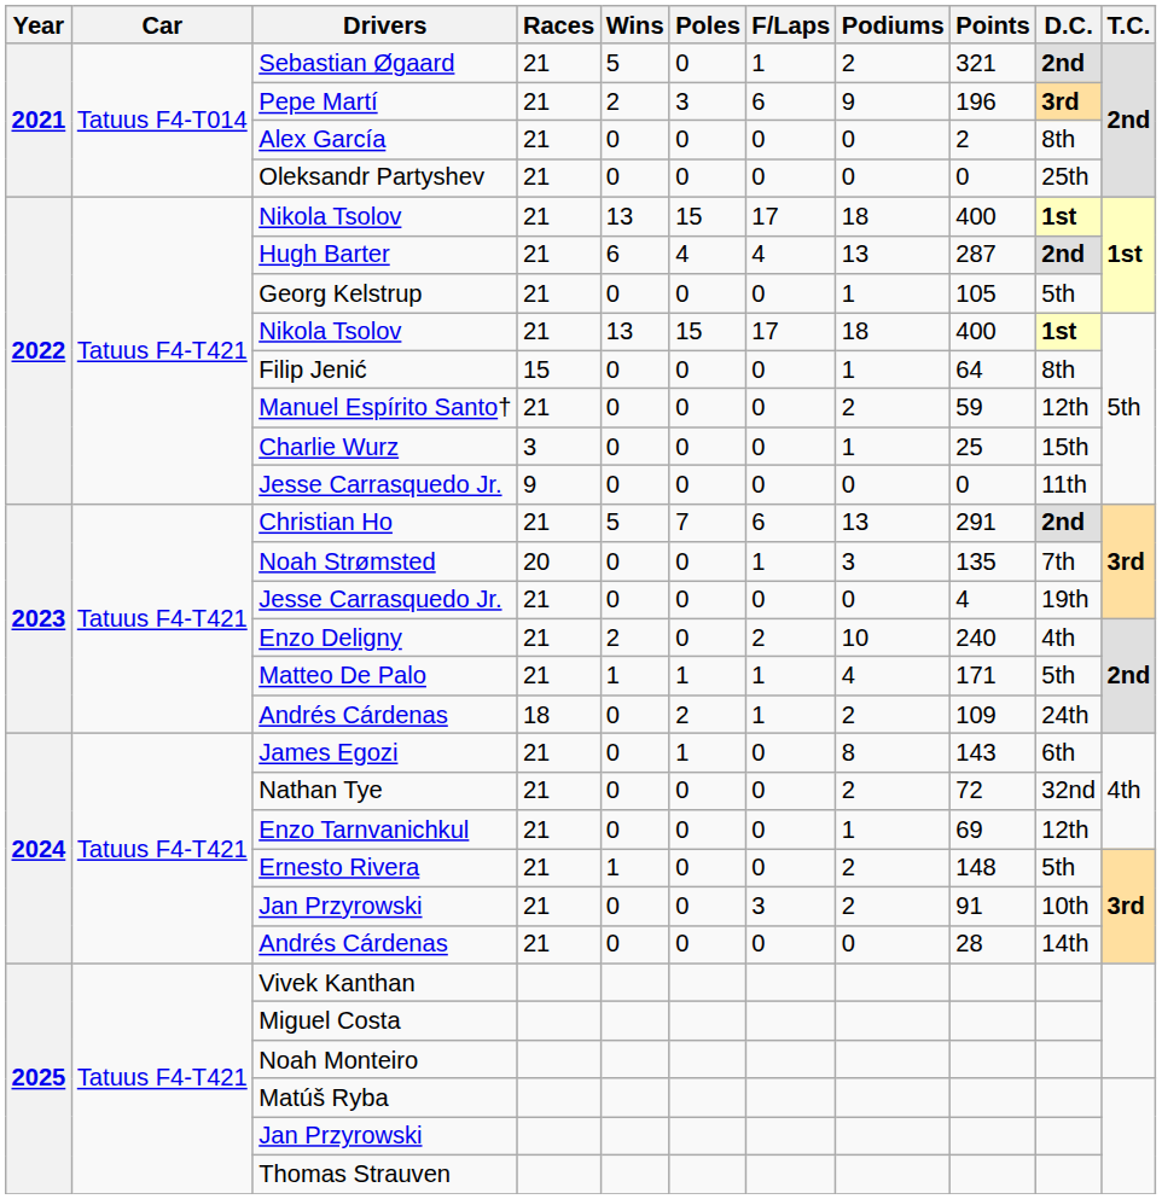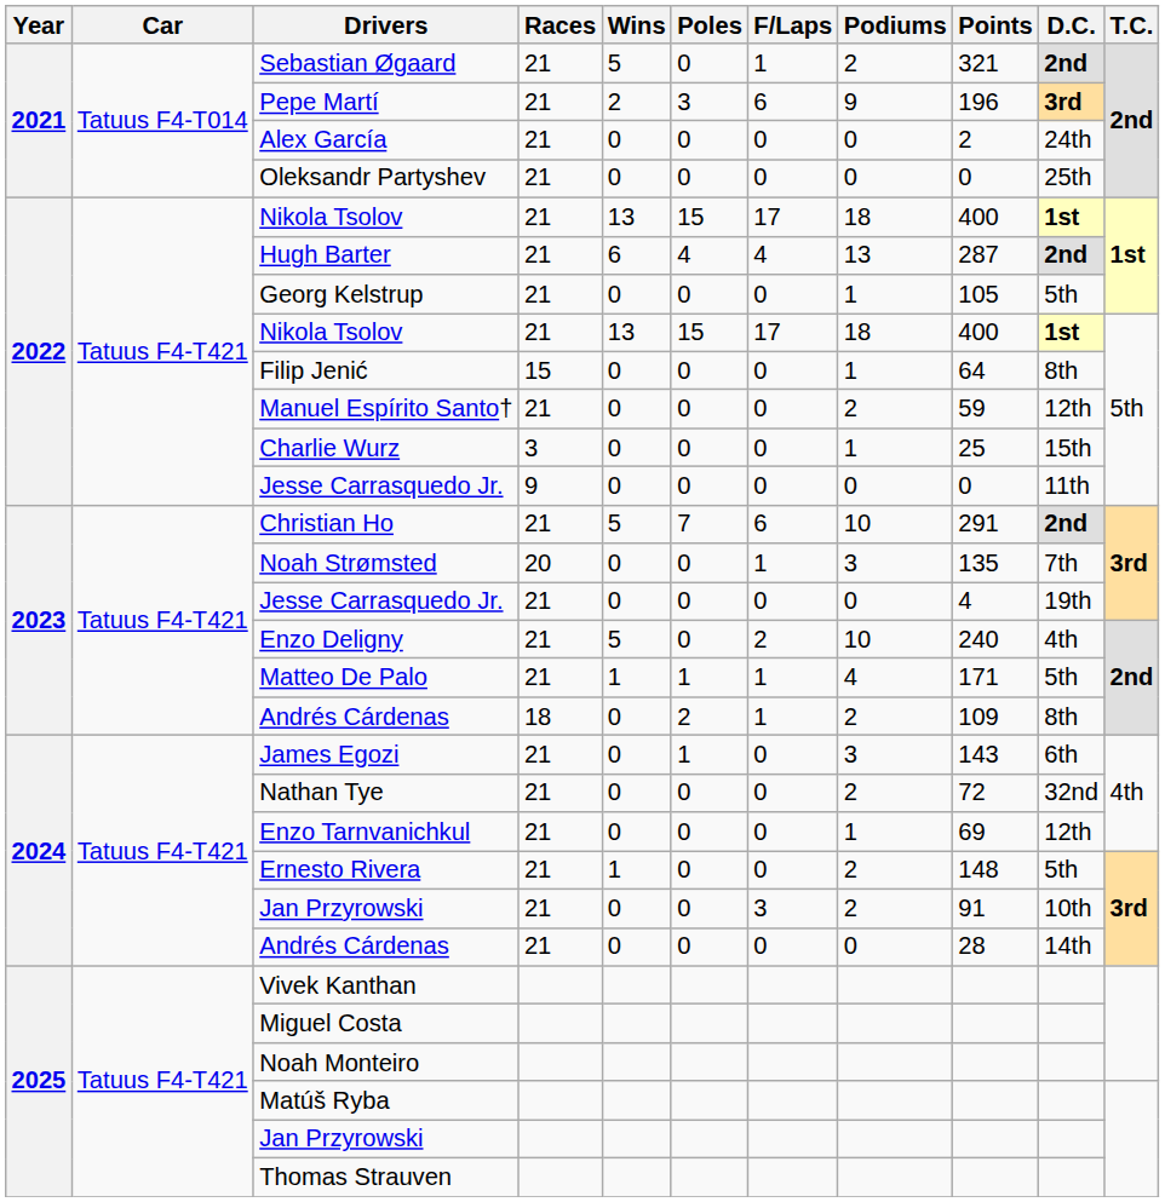Alex García | D.C.: 8th -> 24th
Christian Ho | Podiums: 13 -> 10
Enzo Deligny | Wins: 2 -> 5
Andrés Cárdenas / 18 | D.C.: 24th -> 8th
James Egozi | Podiums: 8 -> 3
